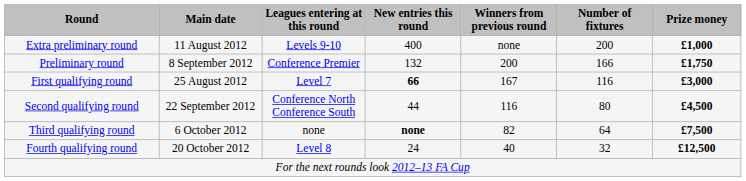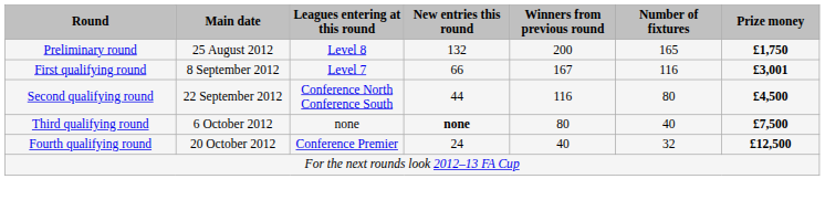- row: Extra preliminary round | 11 August 2012 | Levels 9-10 | 400 | none | 200 | £1,000
Preliminary round | Main date: 8 September 2012 -> 25 August 2012
Preliminary round | Leagues entering at this round: Conference Premier -> Level 8
Preliminary round | Number of fixtures: 166 -> 165
First qualifying round | Main date: 25 August 2012 -> 8 September 2012
First qualifying round | New entries this round: bold -> normal
First qualifying round | Prize money: £3,000 -> £3,001
Third qualifying round | Winners from previous round: 82 -> 80
Third qualifying round | Number of fixtures: 64 -> 40
Fourth qualifying round | Leagues entering at this round: Level 8 -> Conference Premier
